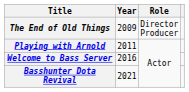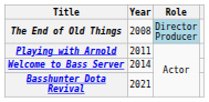The End of Old Things | Year: 2009 -> 2008
The End of Old Things | Role: no background -> lightblue background
Welcome to Bass Server | Year: 2016 -> 2014
